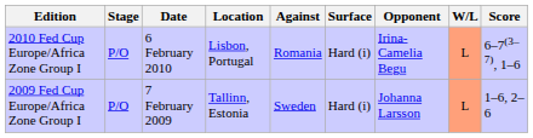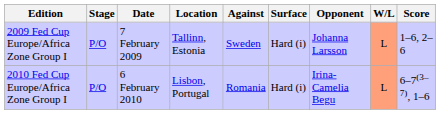rows swapped: 2009 Fed Cup Europe/Africa Zone Group I <-> 2010 Fed Cup Europe/Africa Zone Group I
